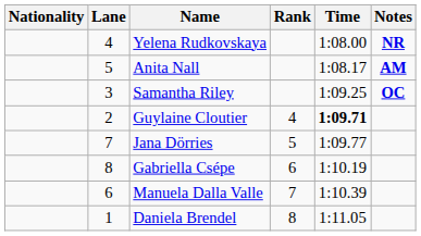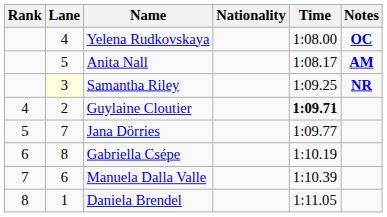columns swapped: Rank <-> Nationality
Yelena Rudkovskaya | Notes: NR -> OC
Samantha Riley | Lane: no background -> lightyellow background
Samantha Riley | Notes: OC -> NR
